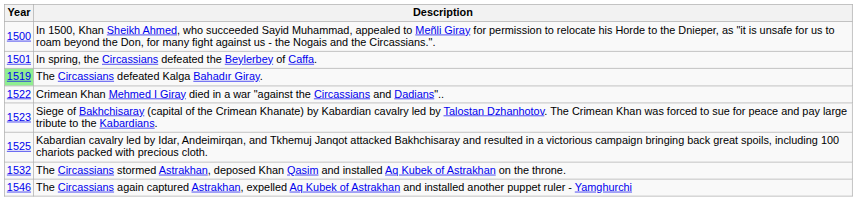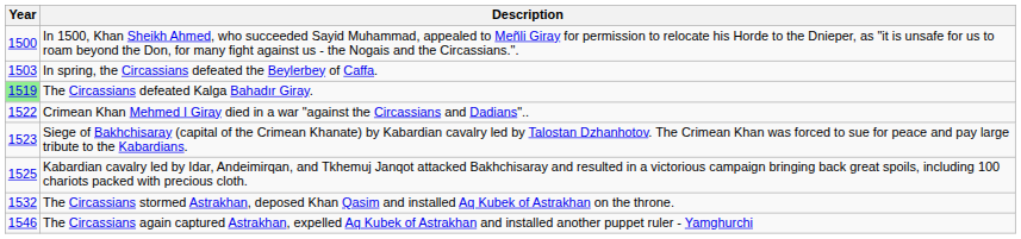In spring, the Circassians defeated the Beylerbey of Caffa. | Year: 1501 -> 1503
